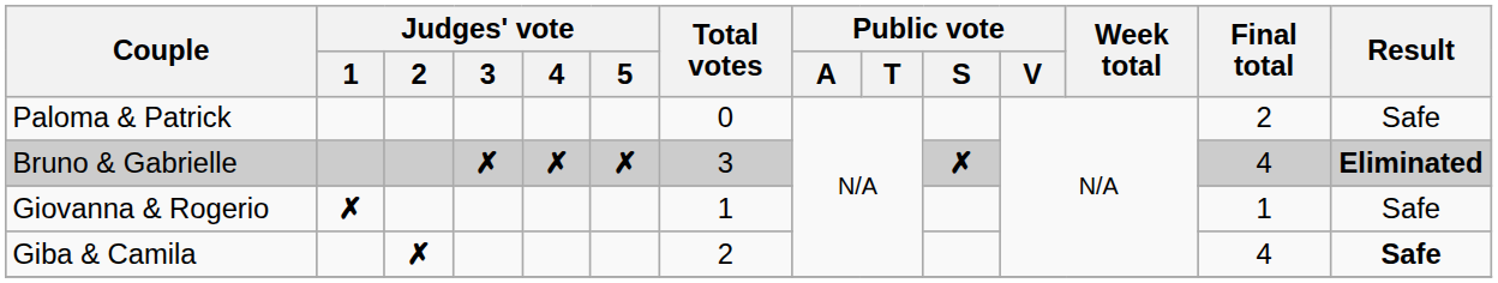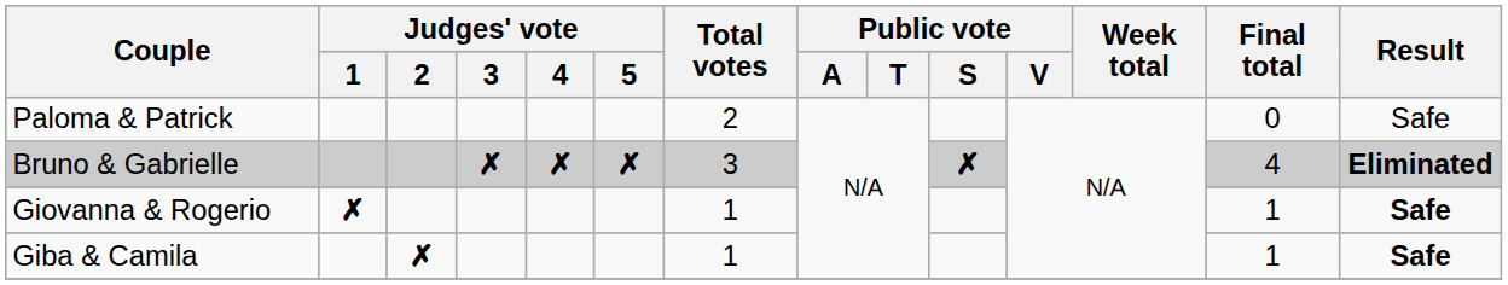Paloma & Patrick | Total votes: 0 -> 2
Paloma & Patrick | Final total: 2 -> 0
Giovanna & Rogerio | Result: normal -> bold
Giba & Camila | Total votes: 2 -> 1
Giba & Camila | Final total: 4 -> 1
